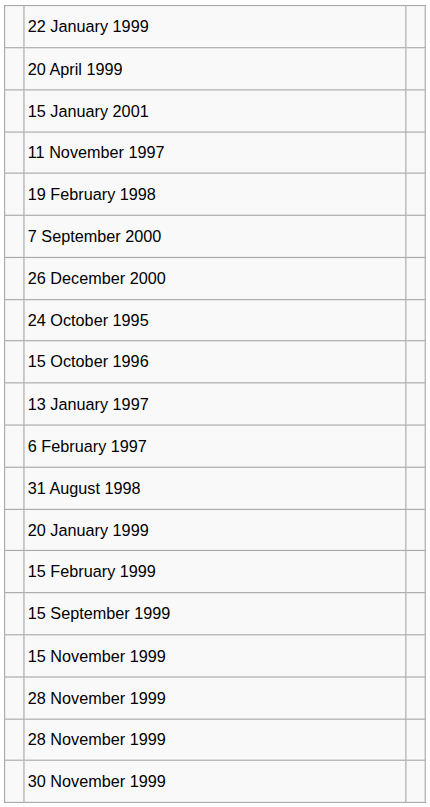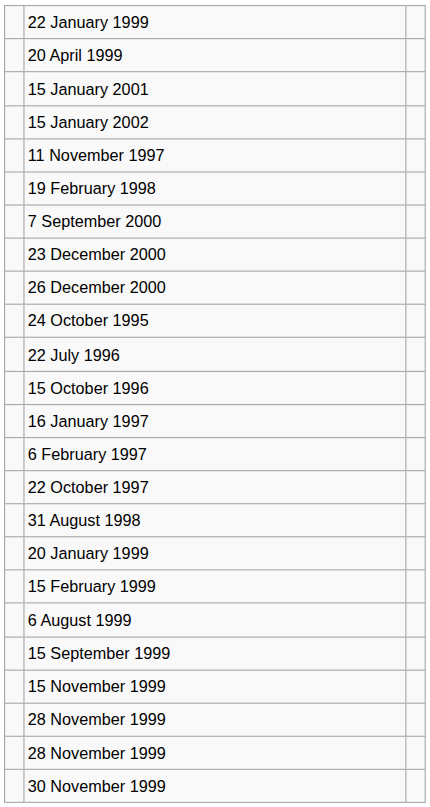+ row: 15 January 2002
+ row: 23 December 2000
+ row: 22 July 1996
- row: 13 January 1997
+ row: 16 January 1997
+ row: 22 October 1997
+ row: 6 August 1999
